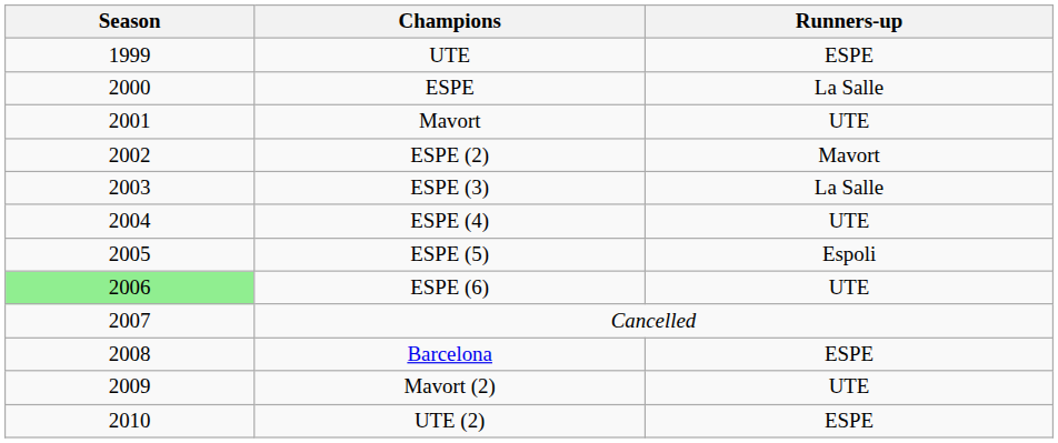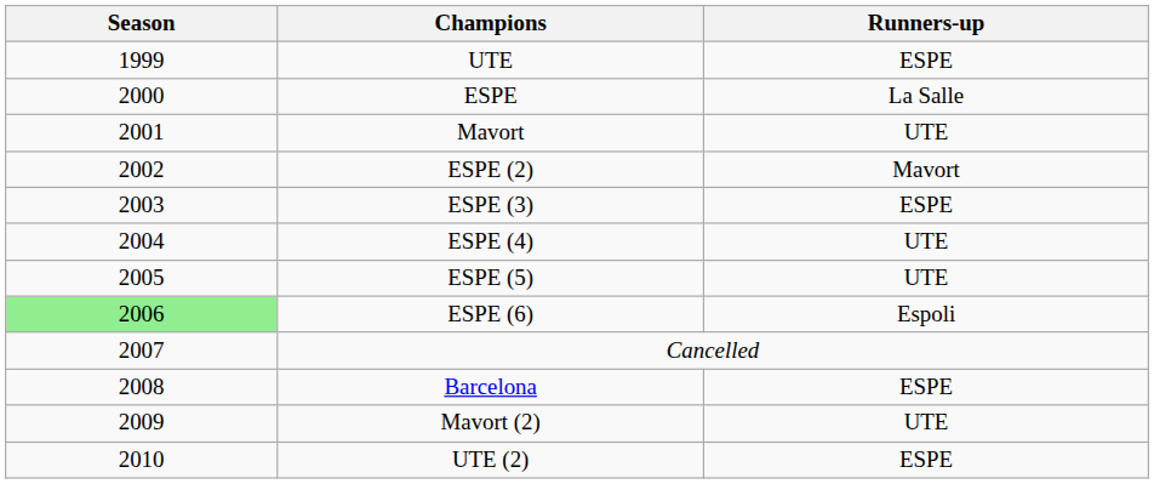ESPE (3) | Runners-up: La Salle -> ESPE
ESPE (5) | Runners-up: Espoli -> UTE
ESPE (6) | Runners-up: UTE -> Espoli
